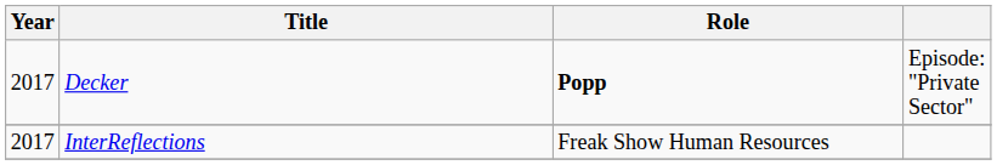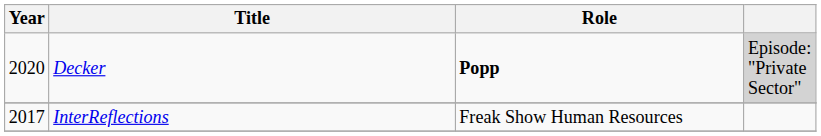Decker | Year: 2017 -> 2020
Decker | column 4: no background -> lightgrey background
